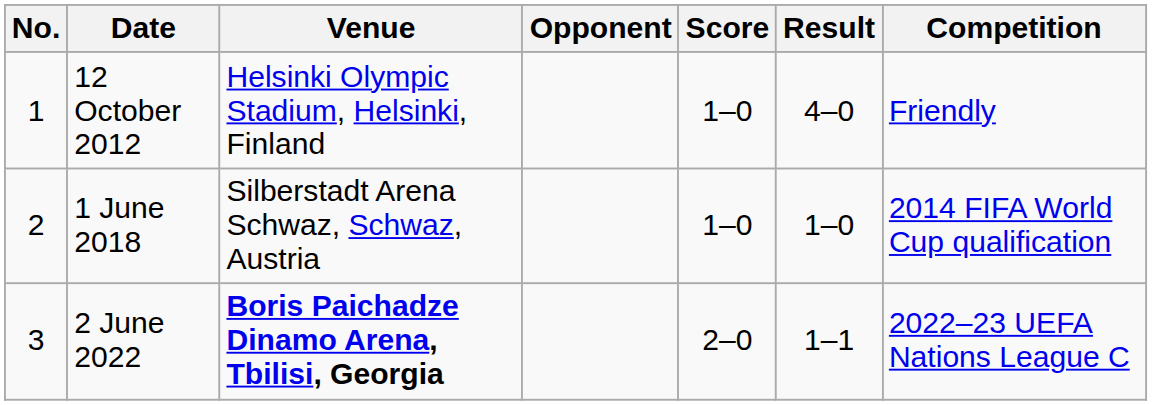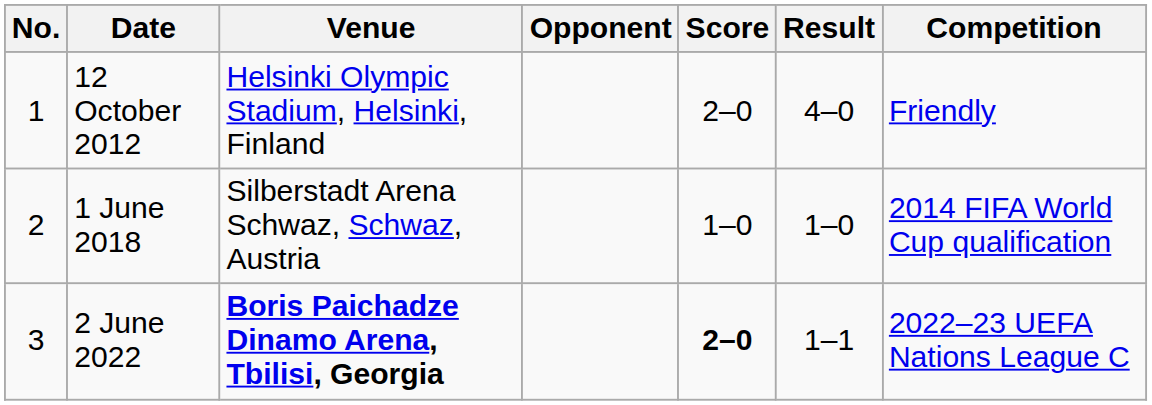12 October 2012 | Score: 1–0 -> 2–0
2 June 2022 | Score: normal -> bold
